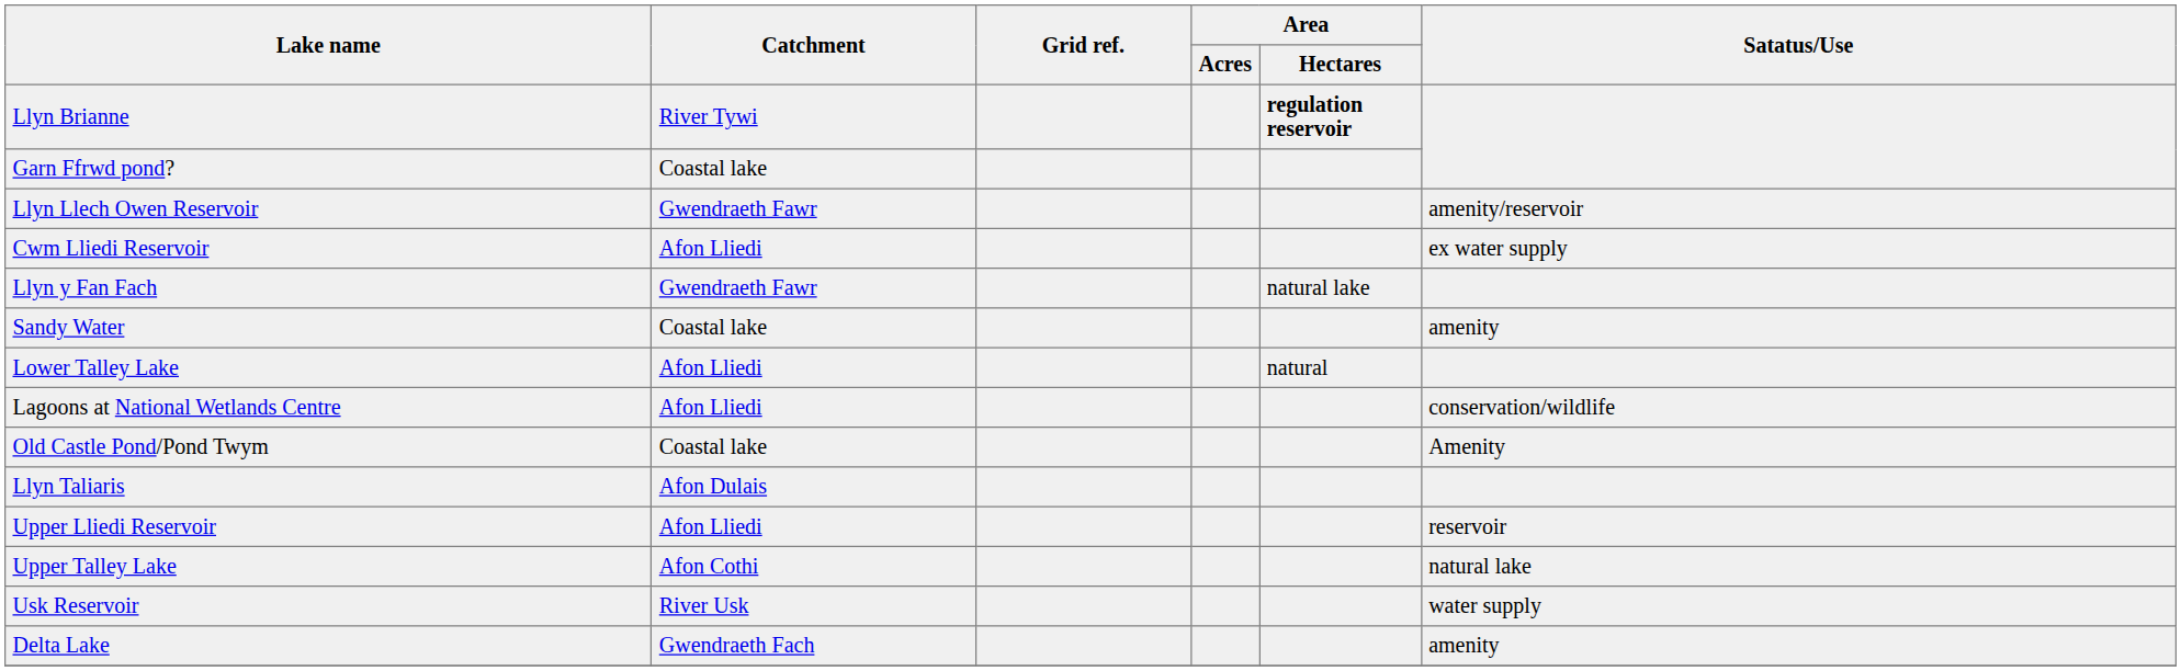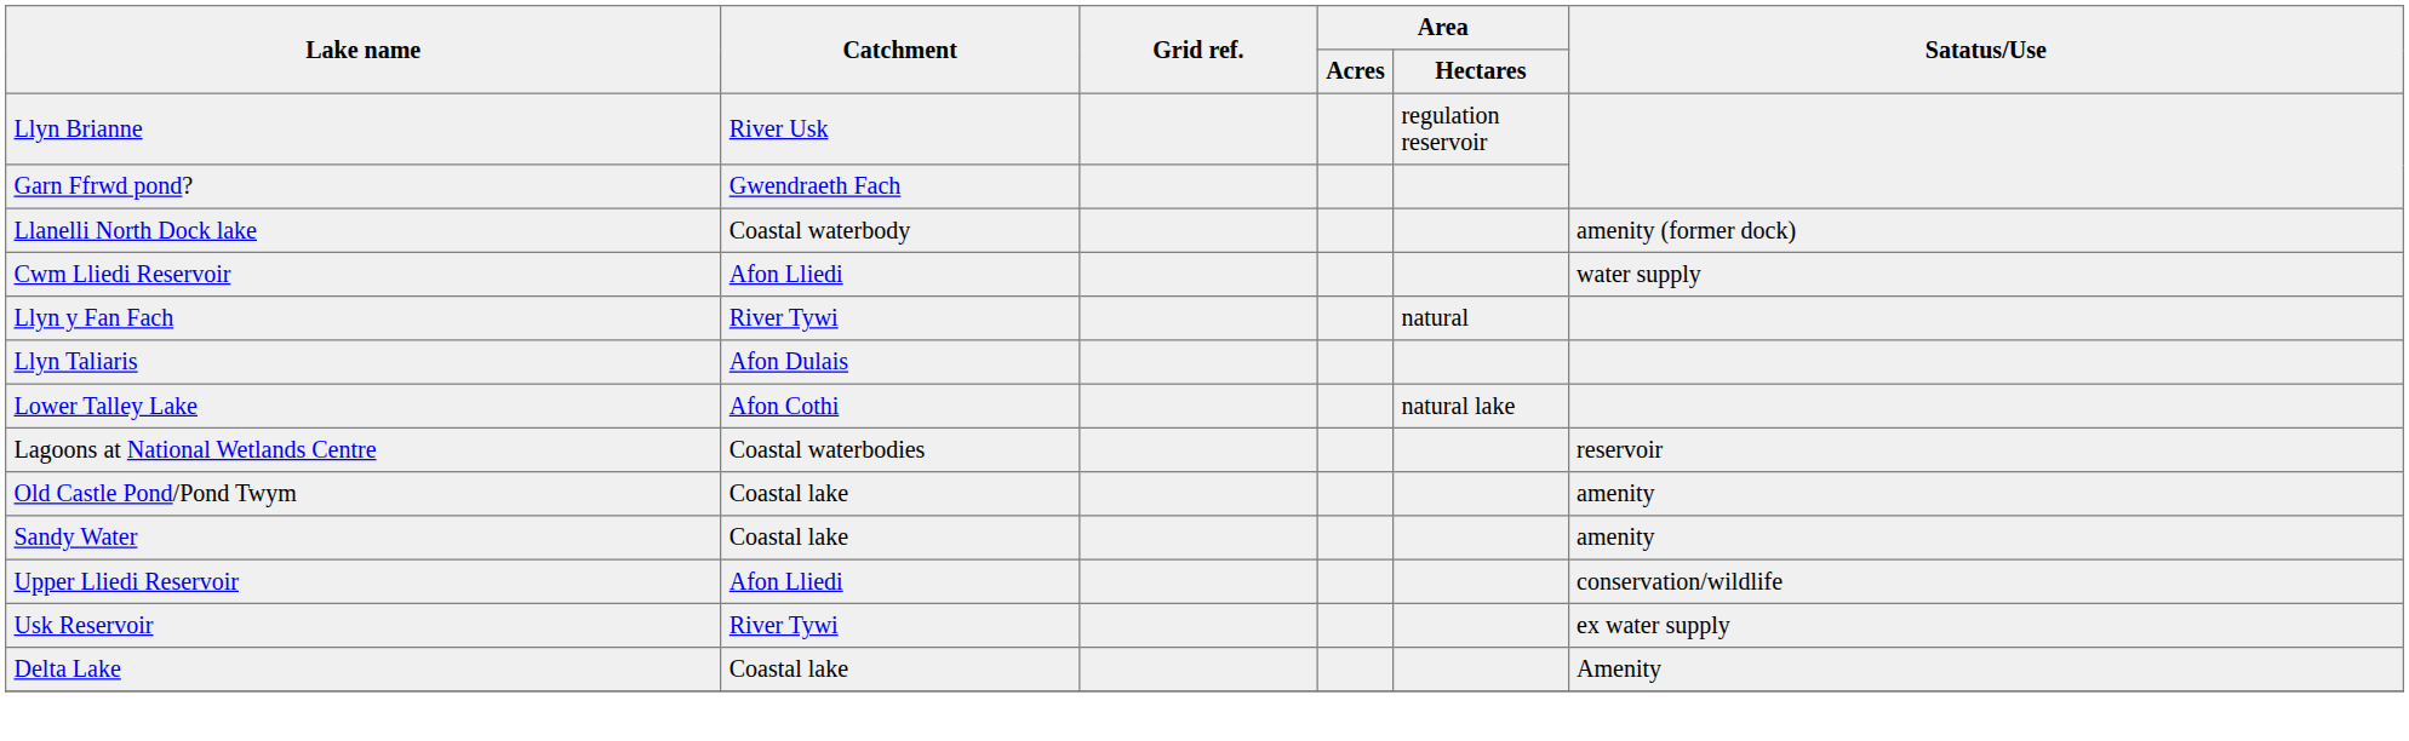Llyn Brianne | Catchment: River Tywi -> River Usk
Llyn Brianne | Area / Hectares: bold -> normal
Garn Ffrwd pond? | Catchment: Coastal lake -> Gwendraeth Fach
+ row: Llanelli North Dock lake | Coastal waterbody | amenity (former dock)
- row: Llyn Llech Owen Reservoir | Gwendraeth Fawr | amenity/reservoir
Cwm Lliedi Reservoir | Satatus/Use: ex water supply -> water supply
Llyn y Fan Fach | Catchment: Gwendraeth Fawr -> River Tywi
Llyn y Fan Fach | Area / Hectares: natural lake -> natural
rows swapped: Llyn Taliaris <-> Sandy Water
Lower Talley Lake | Catchment: Afon Lliedi -> Afon Cothi
Lower Talley Lake | Area / Hectares: natural -> natural lake
Lagoons at National Wetlands Centre | Catchment: Afon Lliedi -> Coastal waterbodies
Lagoons at National Wetlands Centre | Satatus/Use: conservation/wildlife -> reservoir
Old Castle Pond/Pond Twym | Satatus/Use: Amenity -> amenity
Upper Lliedi Reservoir | Satatus/Use: reservoir -> conservation/wildlife
- row: Upper Talley Lake | Afon Cothi | natural lake
Usk Reservoir | Catchment: River Usk -> River Tywi
Usk Reservoir | Satatus/Use: water supply -> ex water supply
Delta Lake | Catchment: Gwendraeth Fach -> Coastal lake
Delta Lake | Satatus/Use: amenity -> Amenity
